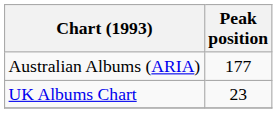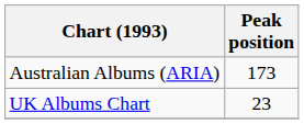Australian Albums (ARIA) | Peak position: 177 -> 173
